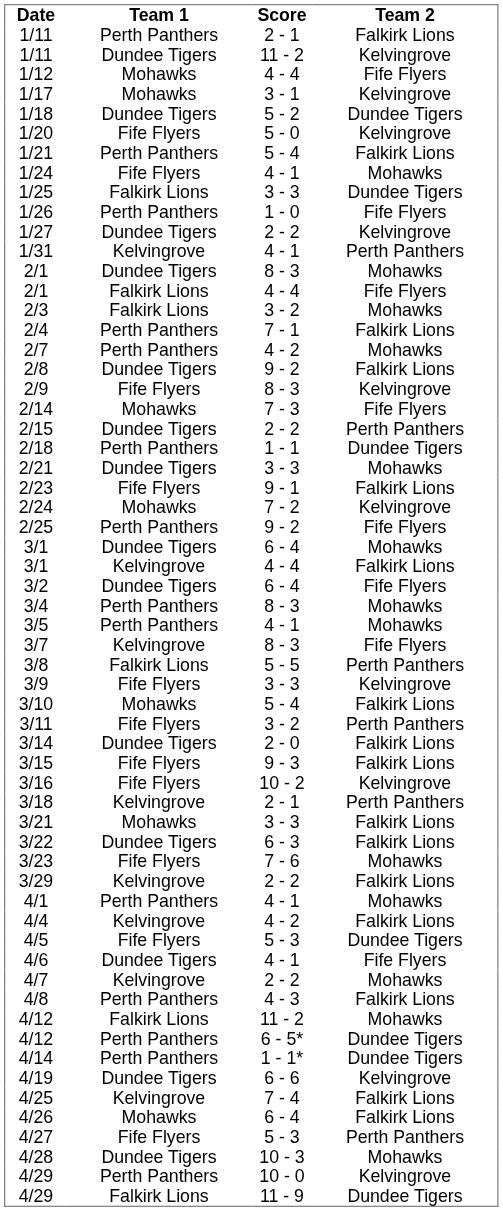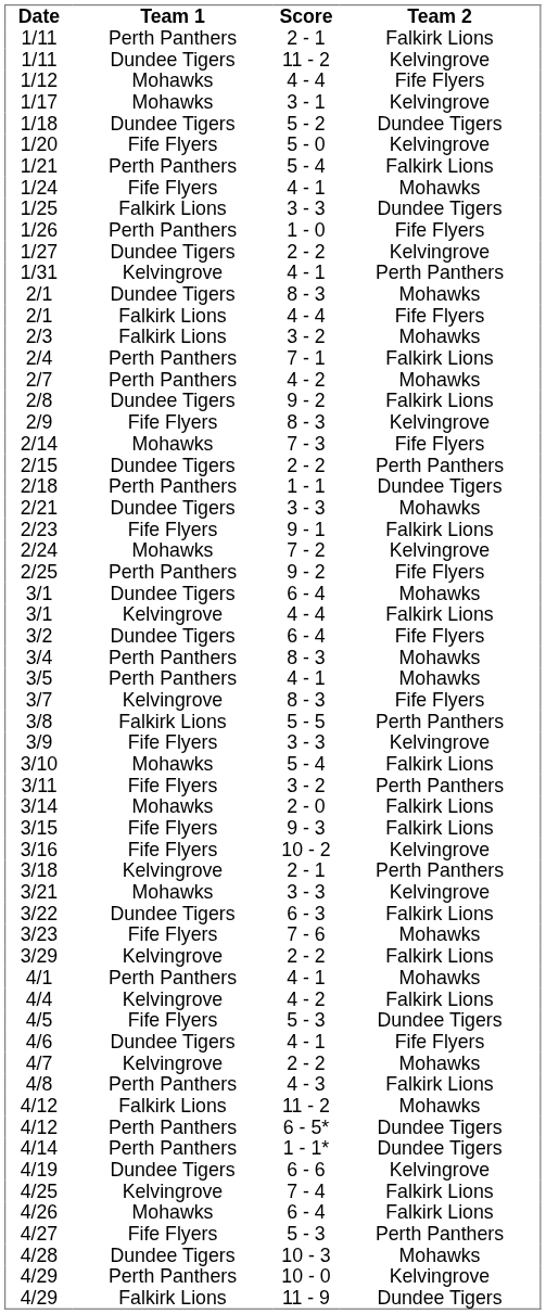3/14 | Team 1: Dundee Tigers -> Mohawks
3/21 | Team 2: Falkirk Lions -> Kelvingrove
